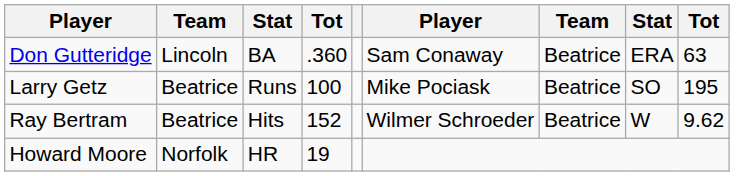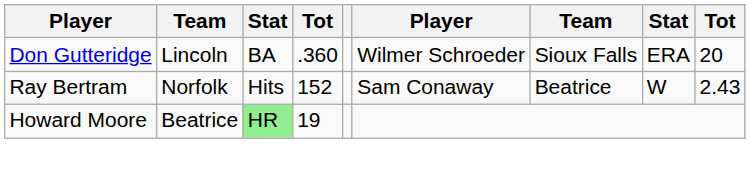Don Gutteridge | column 6: Sam Conaway -> Wilmer Schroeder
Don Gutteridge | column 7: Beatrice -> Sioux Falls
Don Gutteridge | column 9: 63 -> 20
- row: Larry Getz | Beatrice | Runs | 100 | Mike Pociask | Beatrice | SO | 195
Ray Bertram | column 2: Beatrice -> Norfolk
Ray Bertram | column 6: Wilmer Schroeder -> Sam Conaway
Ray Bertram | column 9: 9.62 -> 2.43
Howard Moore | column 2: Norfolk -> Beatrice
Howard Moore | column 3: no background -> lightgreen background
